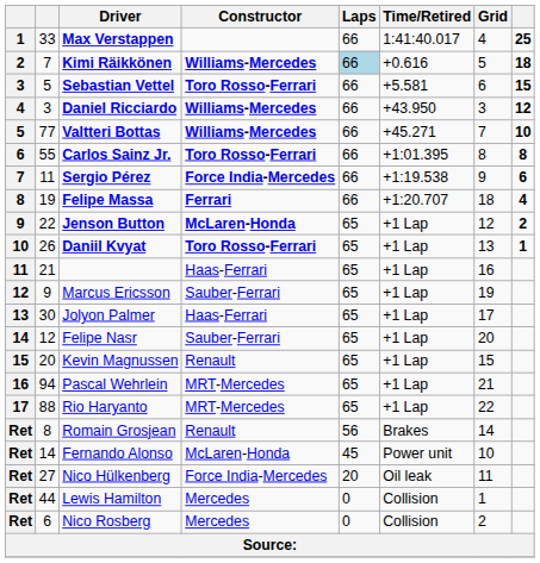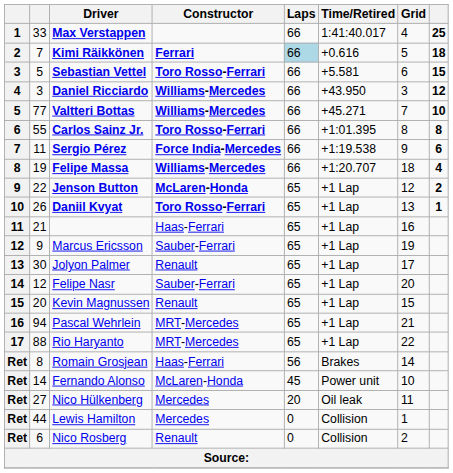Kimi Räikkönen | Constructor: Williams-Mercedes -> Ferrari
Felipe Massa | Constructor: Ferrari -> Williams-Mercedes
Jolyon Palmer | Constructor: Haas-Ferrari -> Renault
Romain Grosjean | Constructor: Renault -> Haas-Ferrari
Nico Hülkenberg | Constructor: Force India-Mercedes -> Mercedes
Nico Rosberg | Constructor: Mercedes -> Renault
